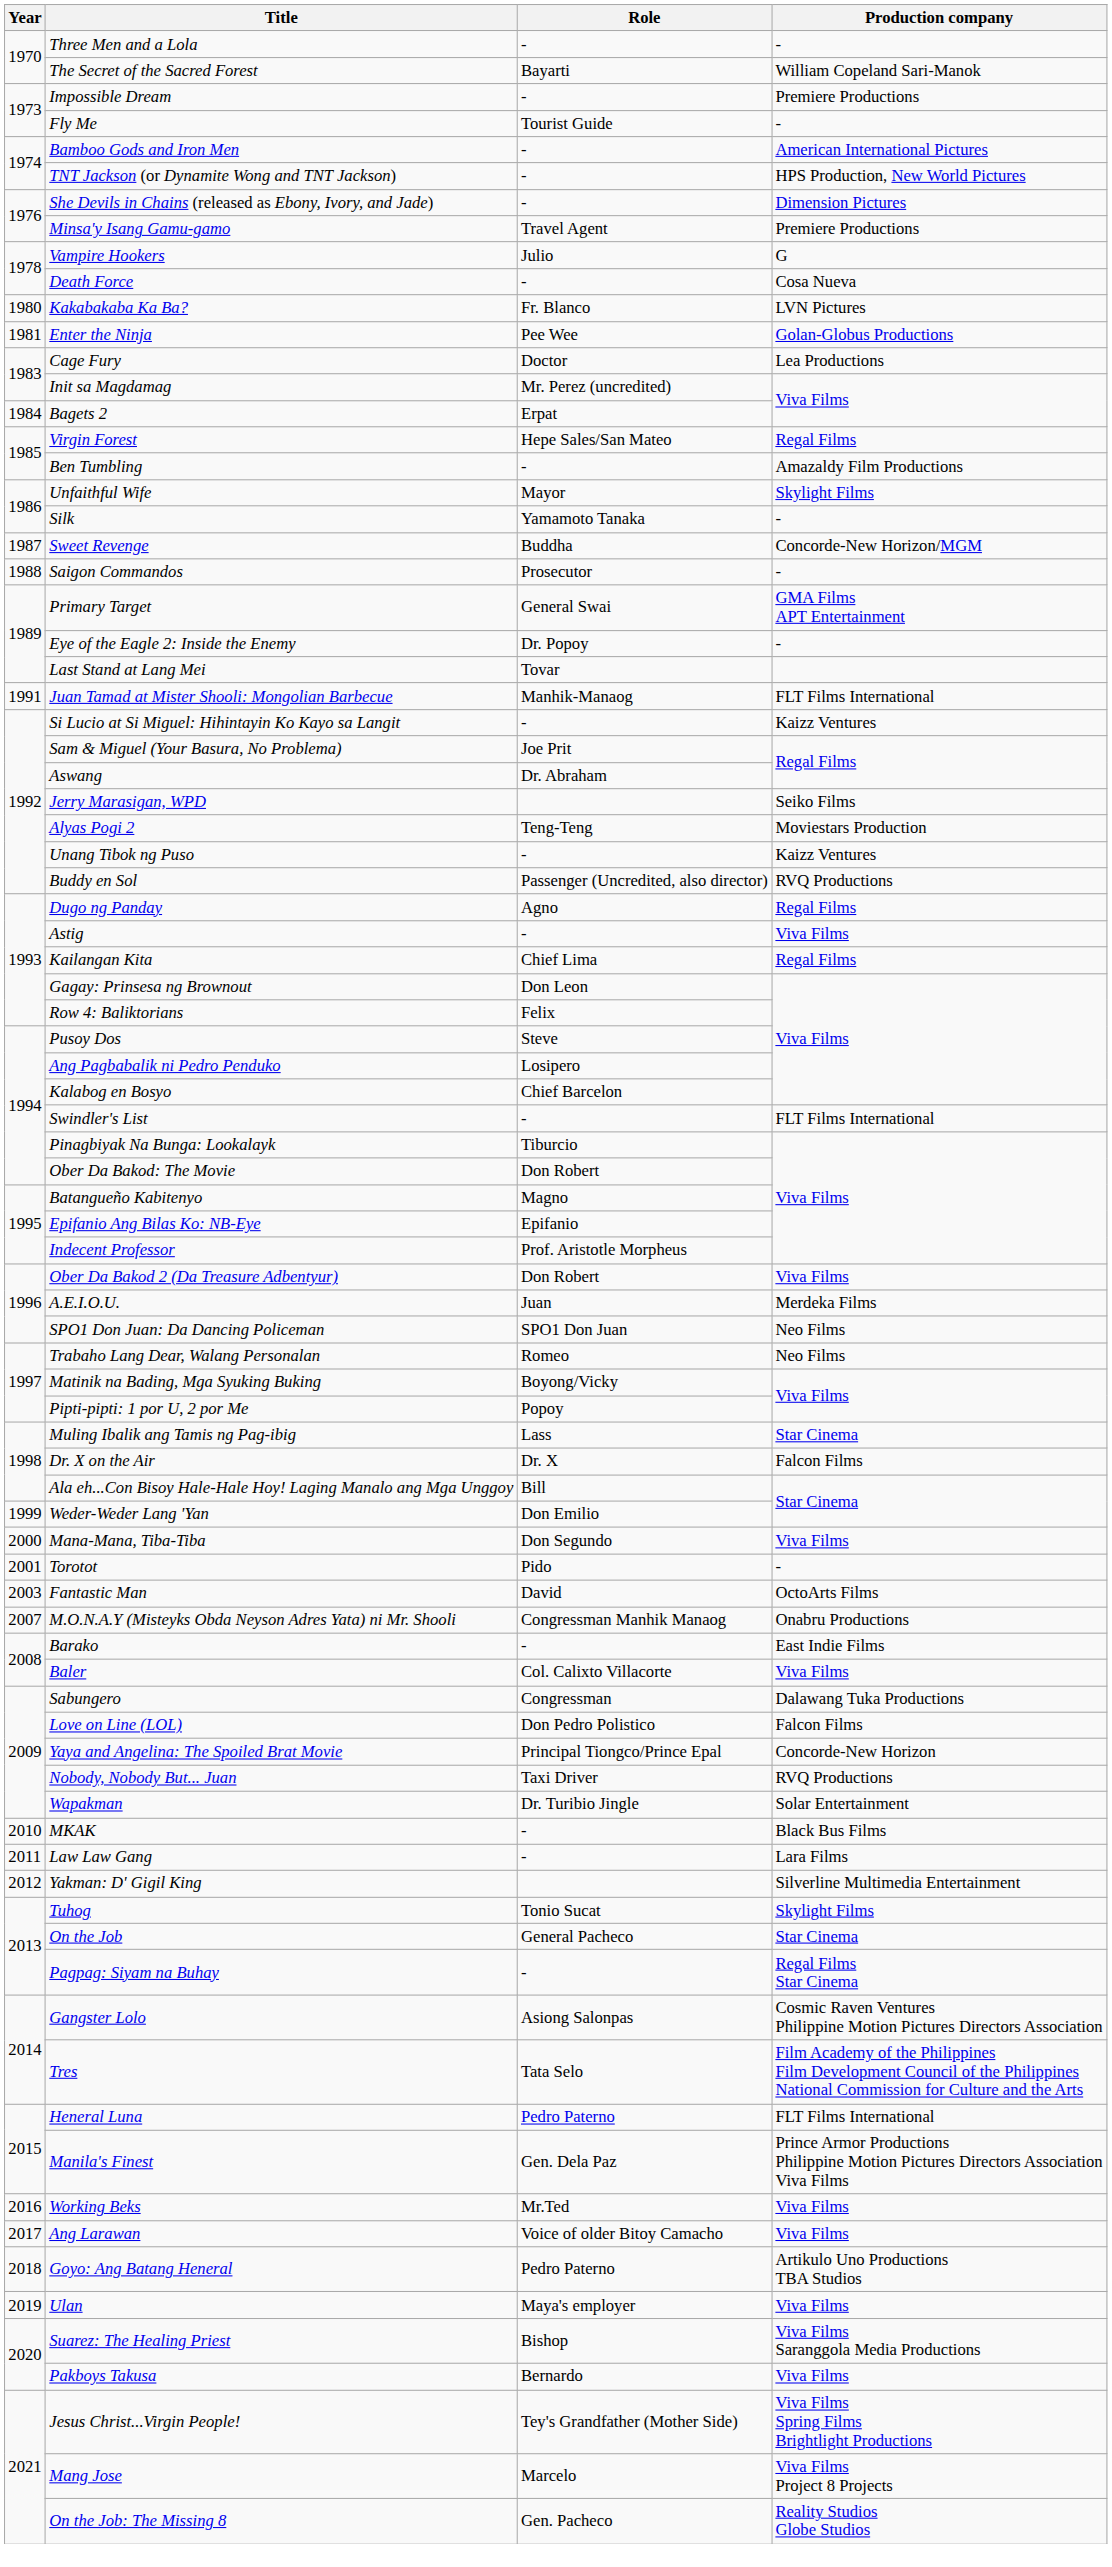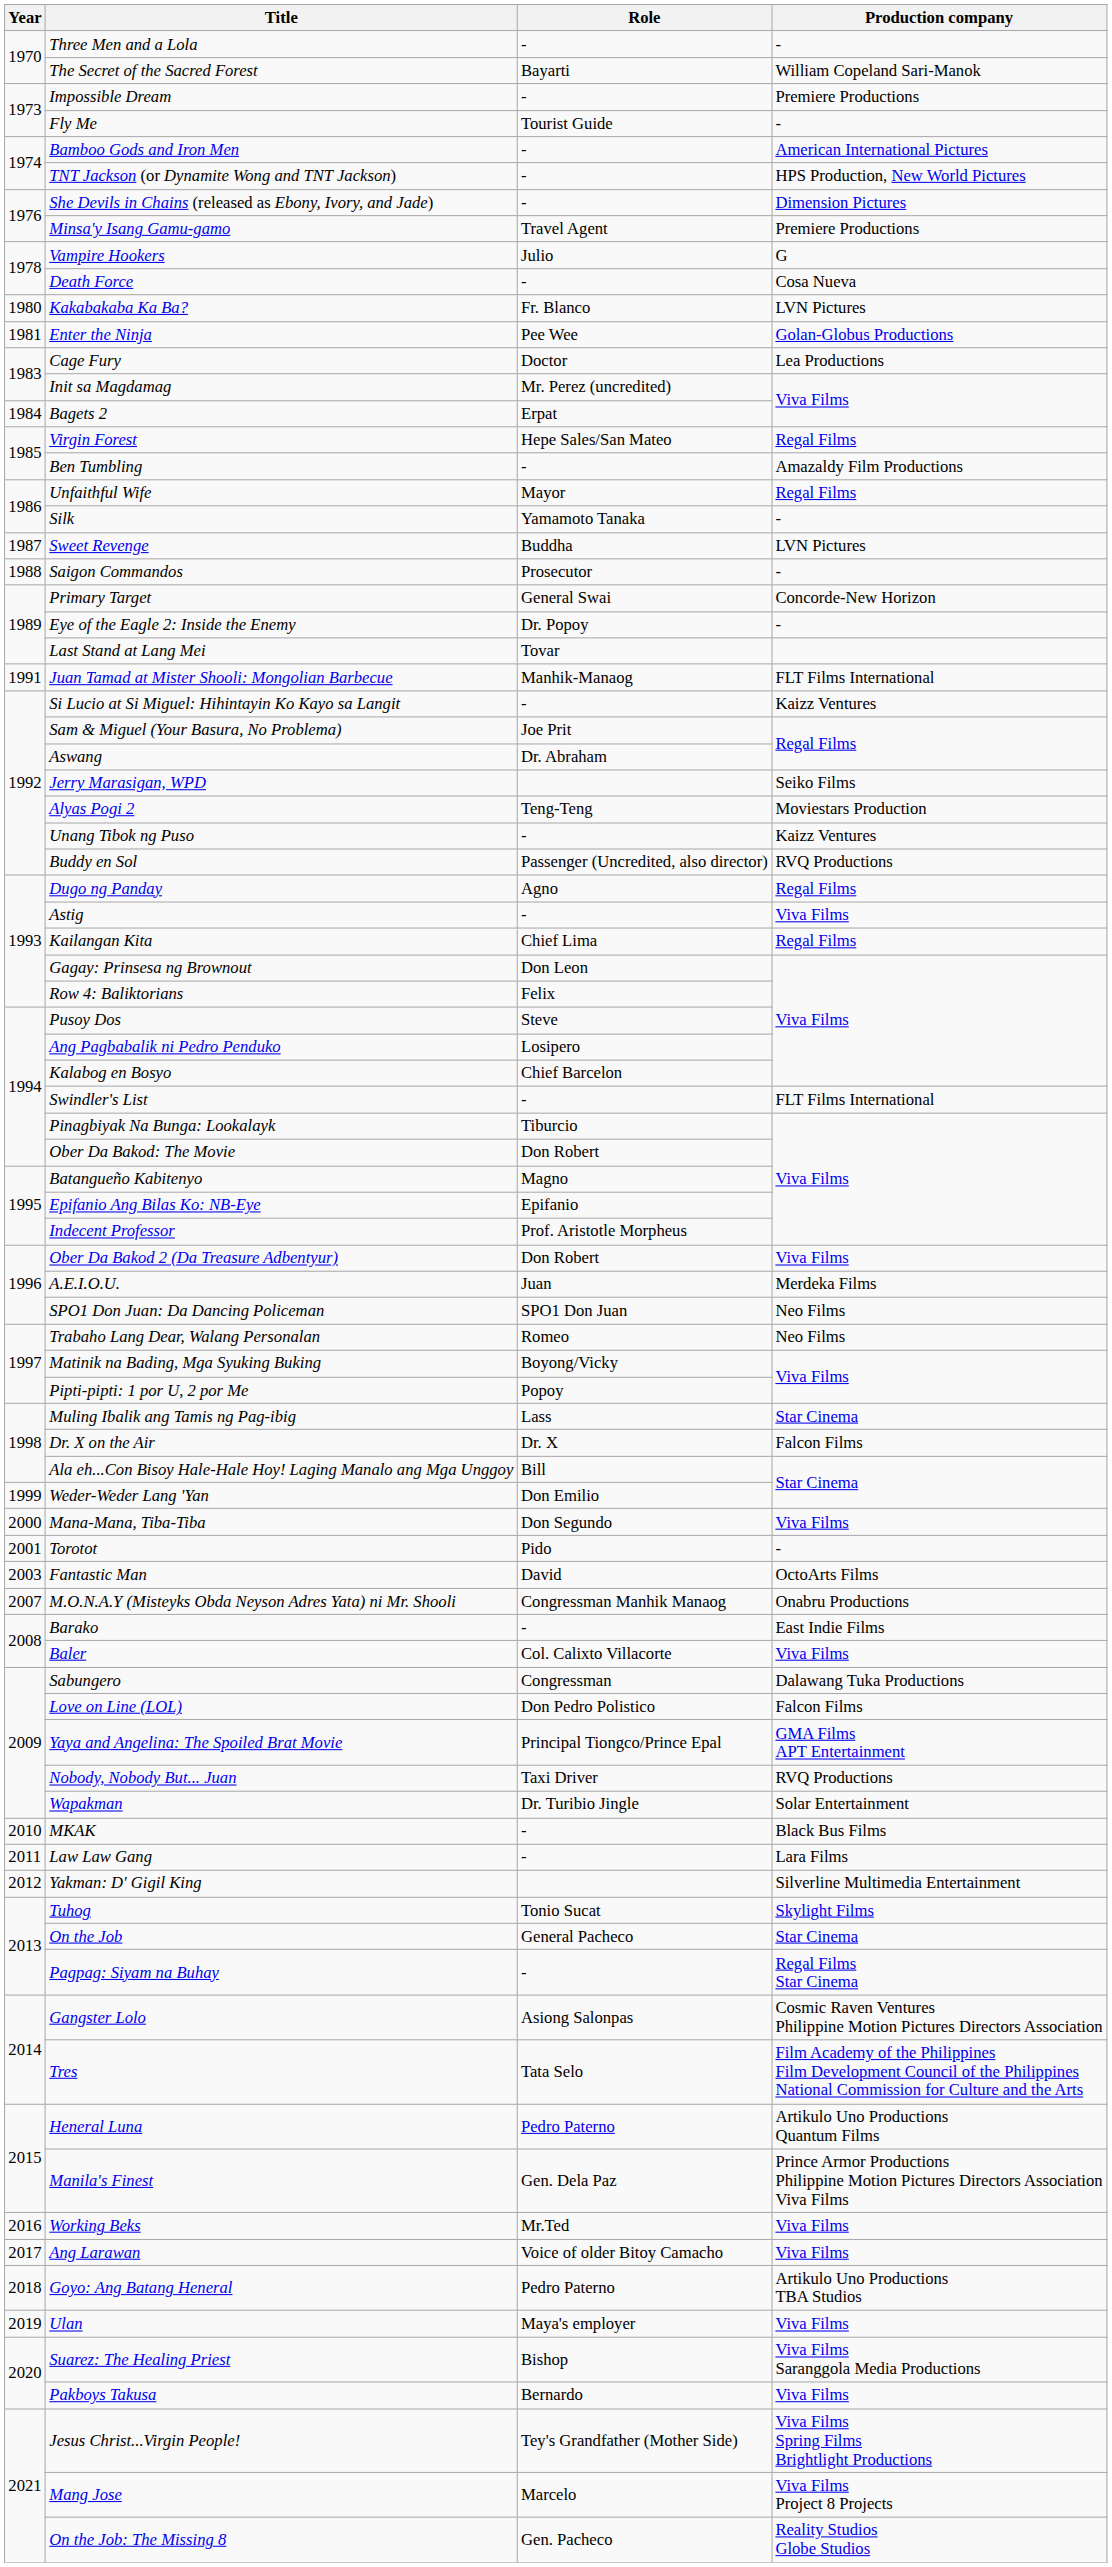Unfaithful Wife | Production company: Skylight Films -> Regal Films
Sweet Revenge | Production company: Concorde-New Horizon/MGM -> LVN Pictures
Primary Target | Production company: GMA Films APT Entertainment -> Concorde-New Horizon
Yaya and Angelina: The Spoiled Brat Movie | Production company: Concorde-New Horizon -> GMA Films APT Entertainment
Heneral Luna | Production company: FLT Films International -> Artikulo Uno Productions Quantum Films
